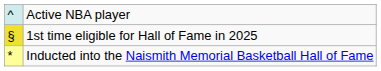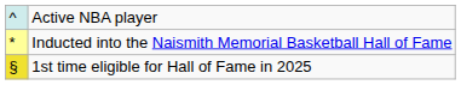rows swapped: Inducted into the Naismith Memorial Basketball Hall of Fame <-> 1st time eligible for Hall of Fame in 2025
